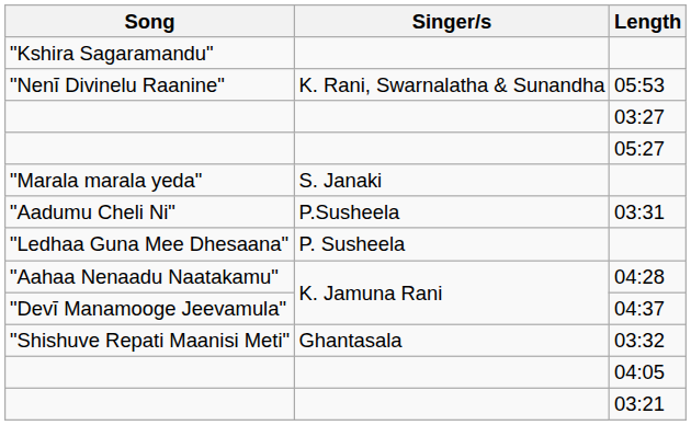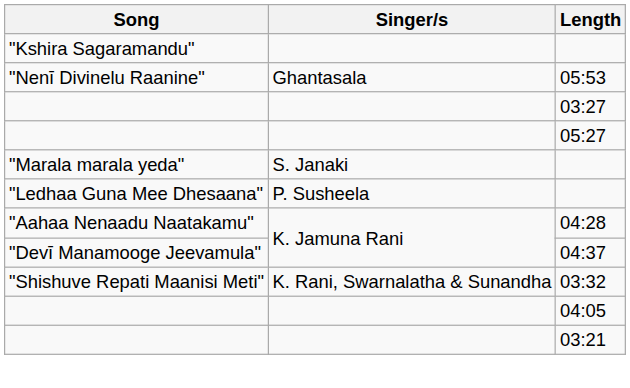05:53 | Singer/s: K. Rani, Swarnalatha & Sunandha -> Ghantasala
- row: "Aadumu Cheli Ni" | P.Susheela | 03:31
03:32 | Singer/s: Ghantasala -> K. Rani, Swarnalatha & Sunandha
